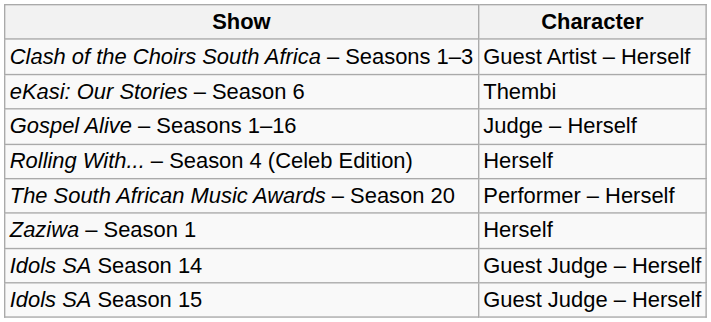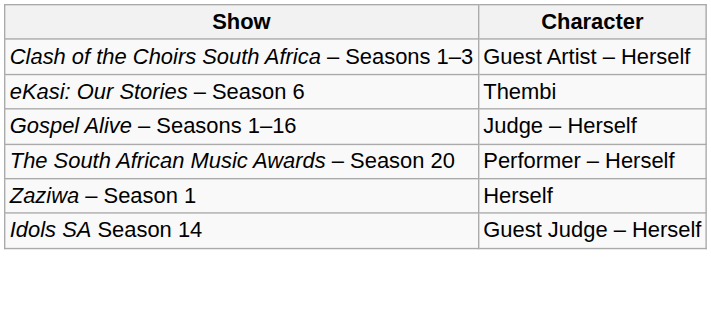- row: Rolling With... – Season 4 (Celeb Edition) | Herself
- row: Idols SA Season 15 | Guest Judge – Herself
